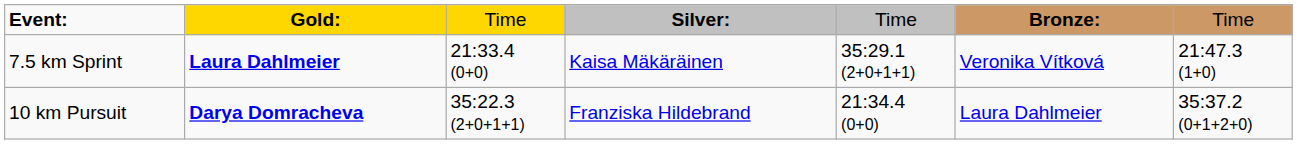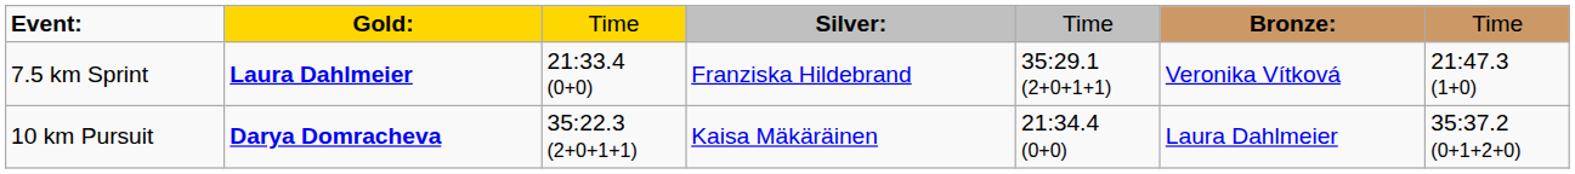7.5 km Sprint | column 4: Kaisa Mäkäräinen -> Franziska Hildebrand
10 km Pursuit | column 4: Franziska Hildebrand -> Kaisa Mäkäräinen
